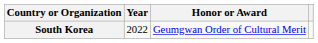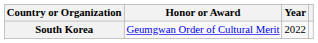columns swapped: Year <-> Honor or Award
